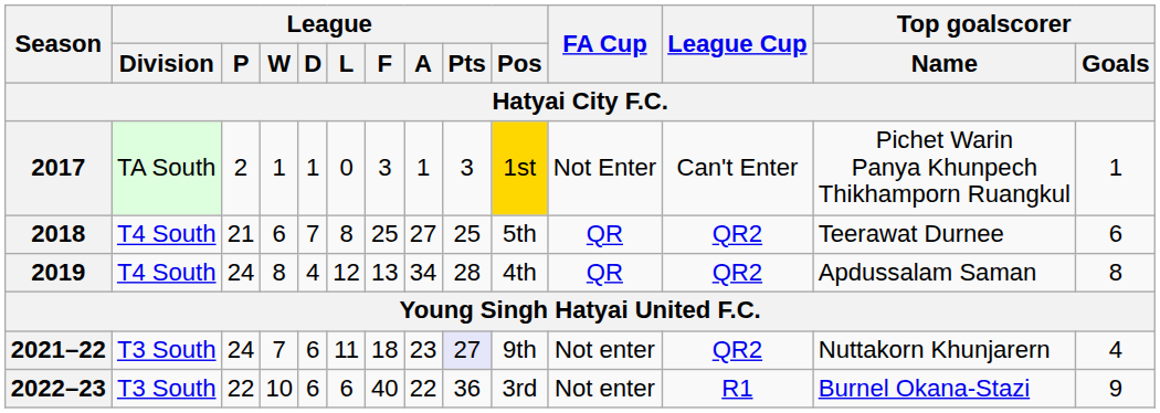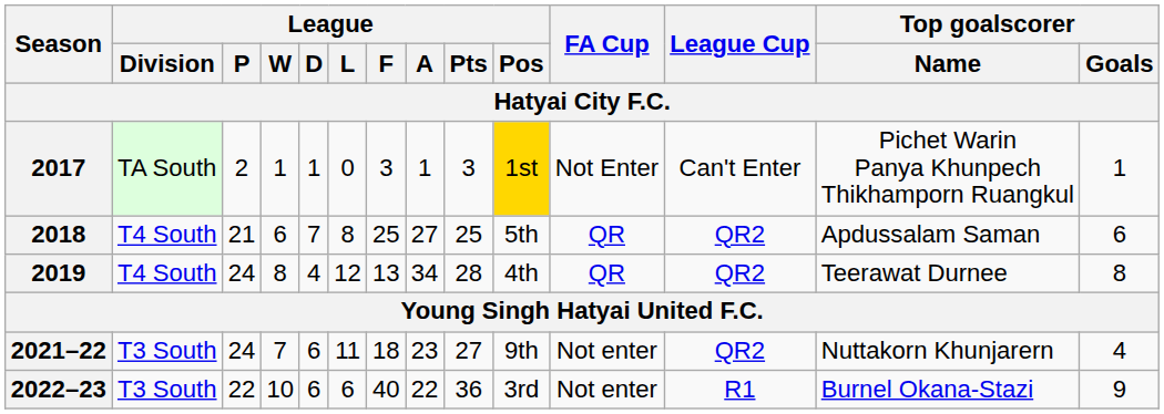2018 | Top goalscorer / Name: Teerawat Durnee -> Apdussalam Saman
2019 | Top goalscorer / Name: Apdussalam Saman -> Teerawat Durnee
2021–22 | League / Pts: lavender background -> no background
